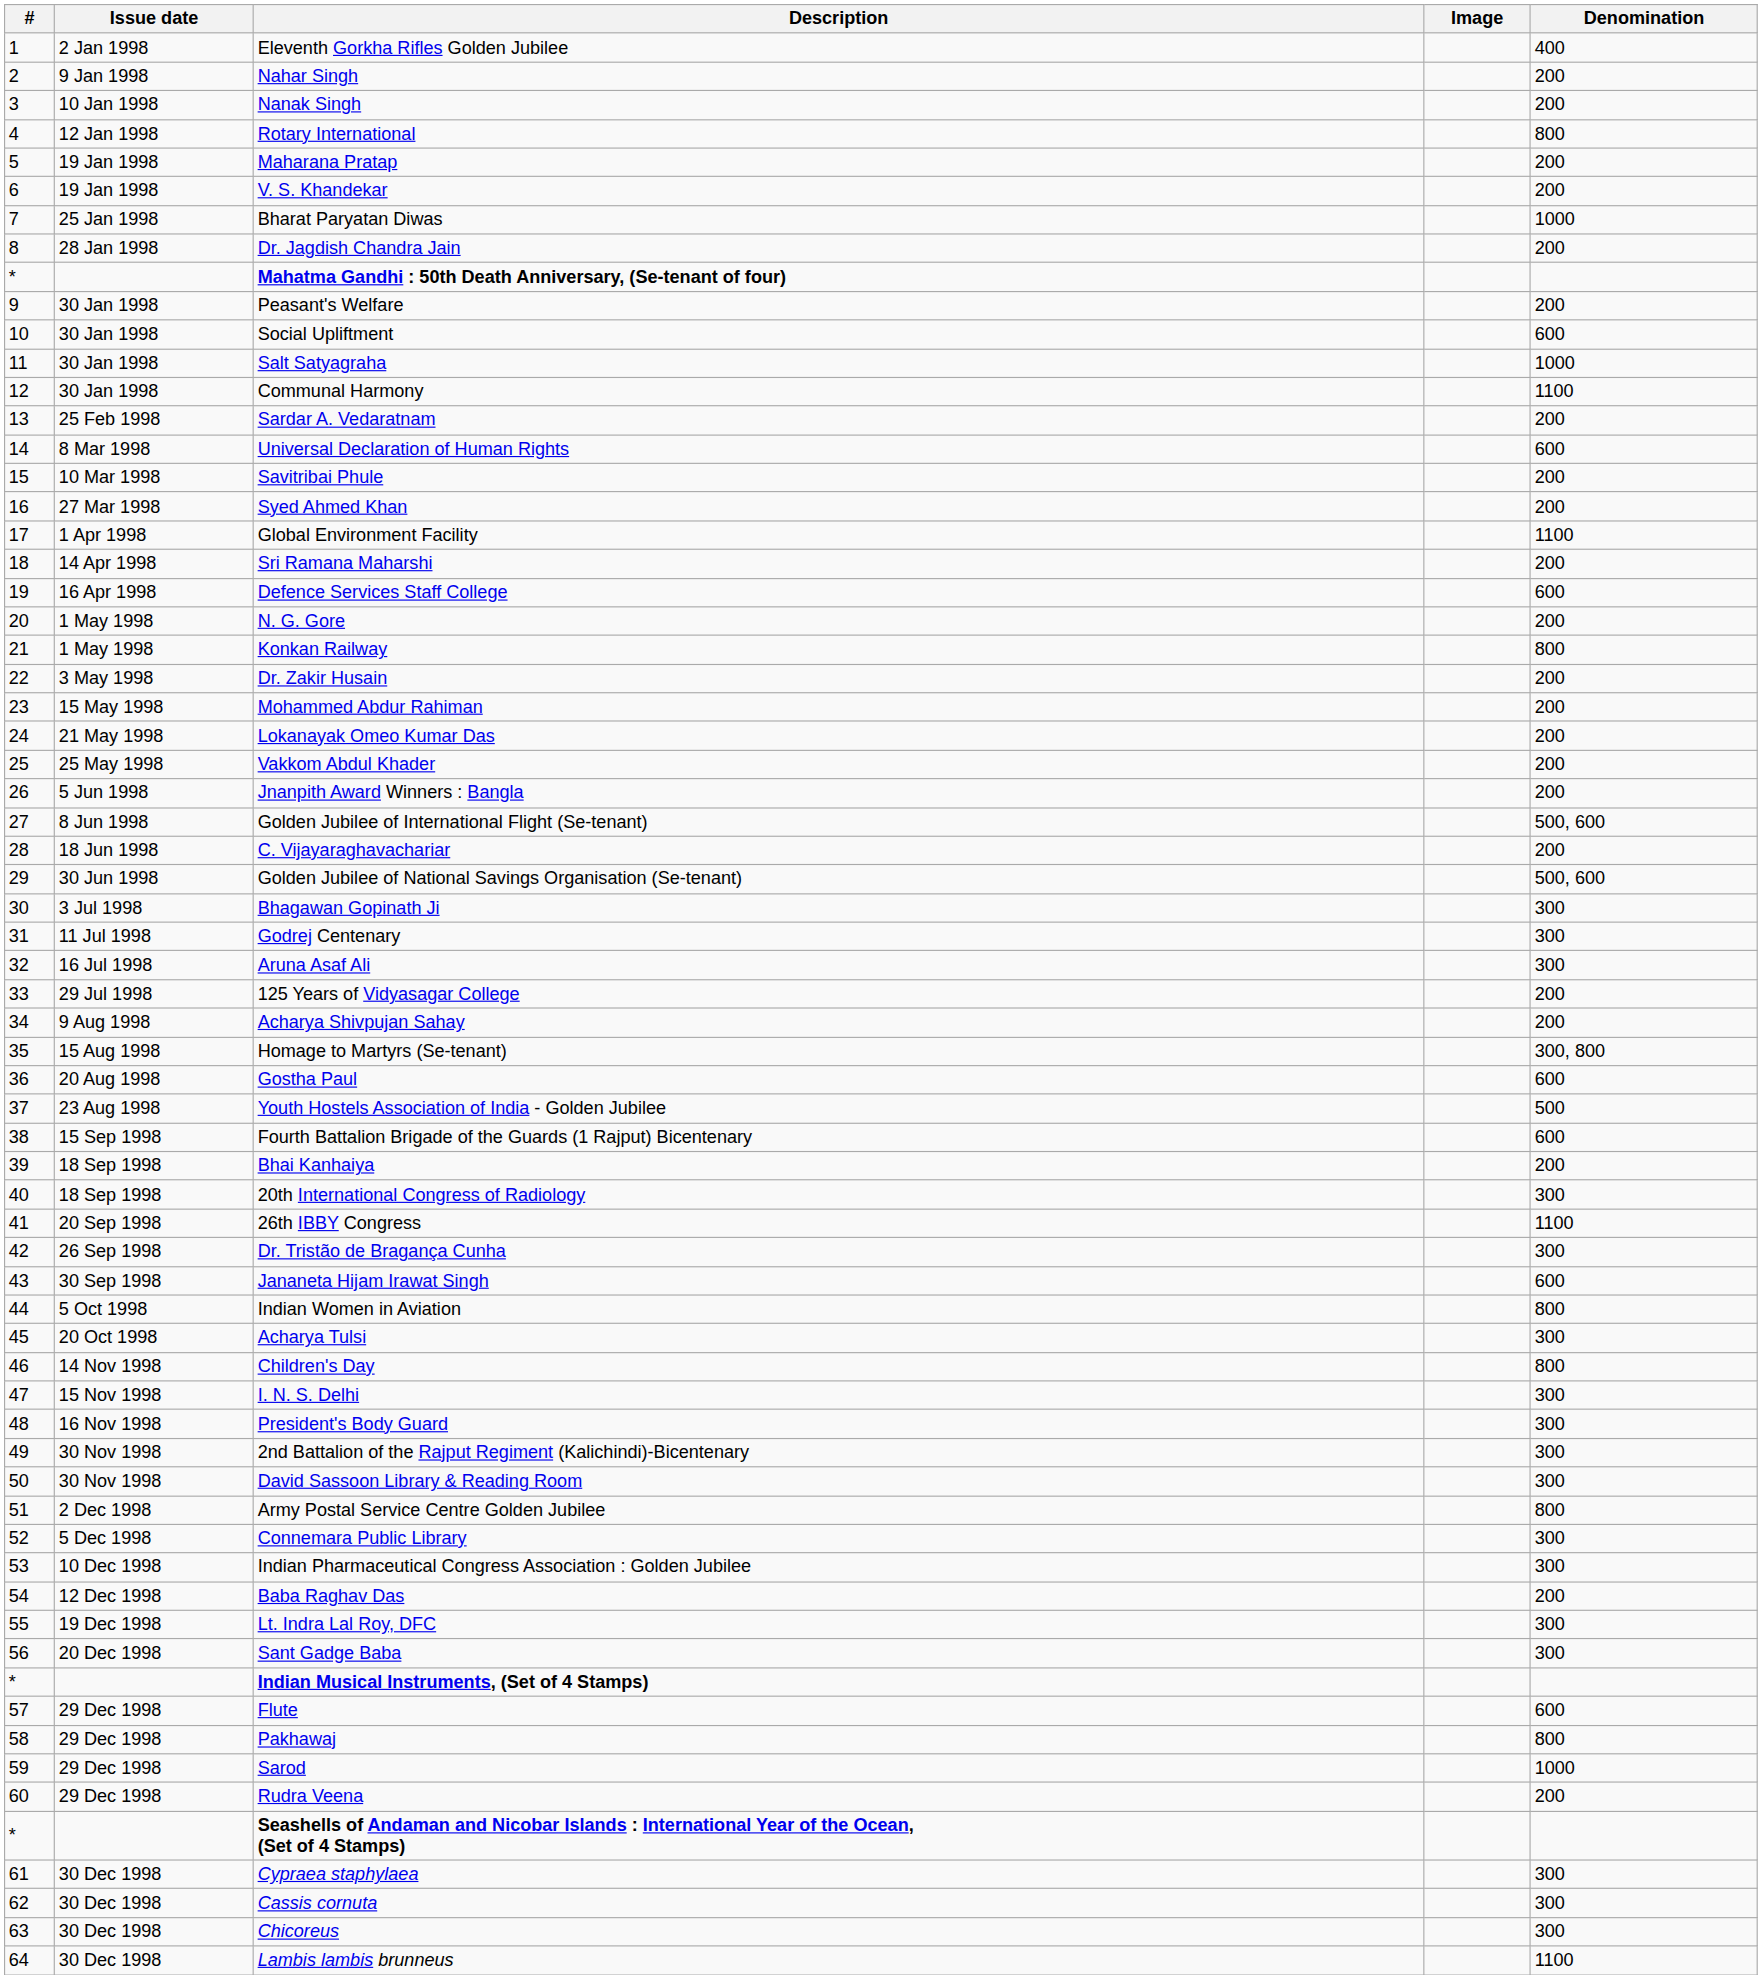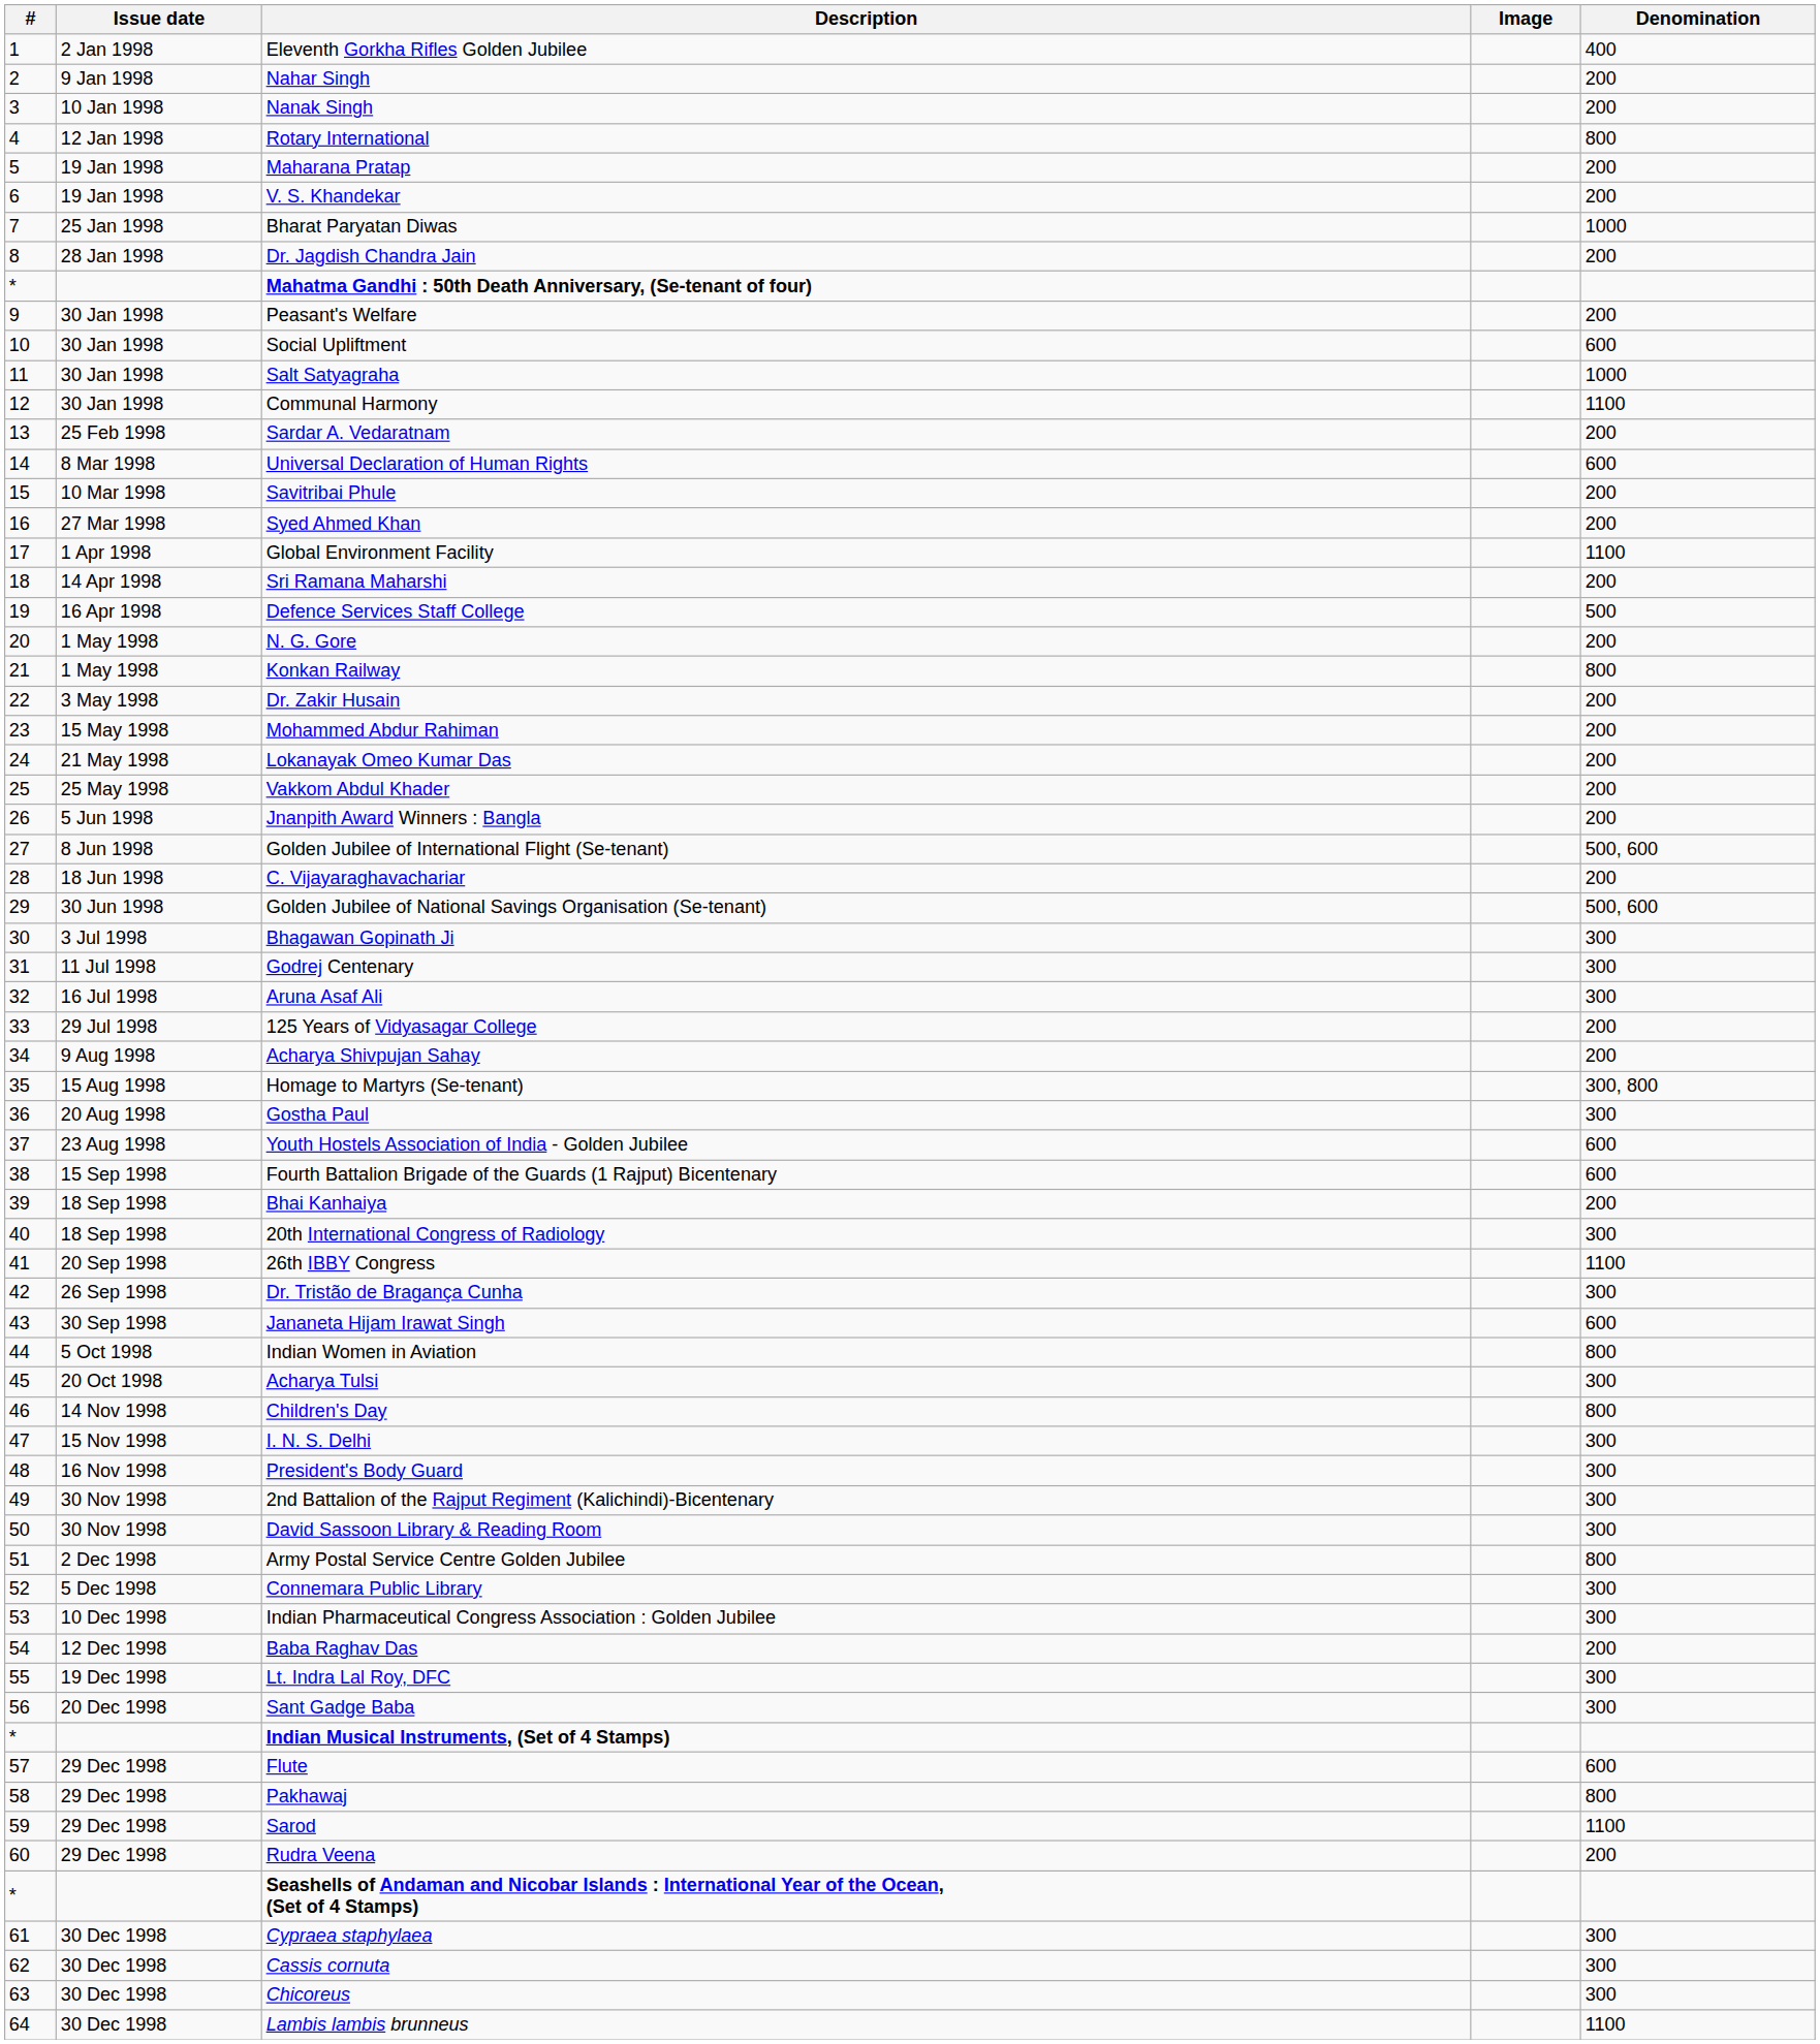Defence Services Staff College | Denomination: 600 -> 500
Gostha Paul | Denomination: 600 -> 300
Youth Hostels Association of India - Golden Jubilee | Denomination: 500 -> 600
Sarod | Denomination: 1000 -> 1100
